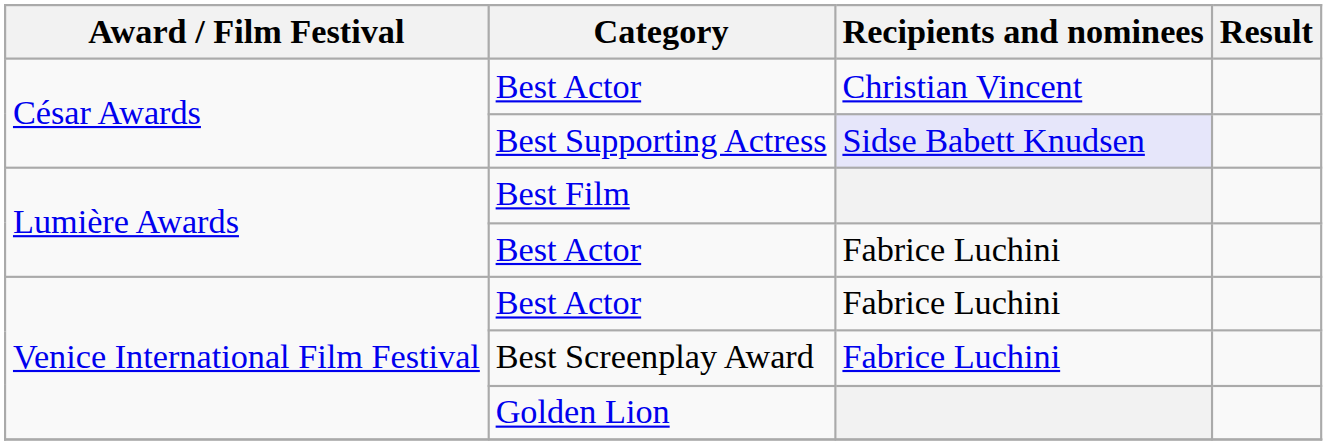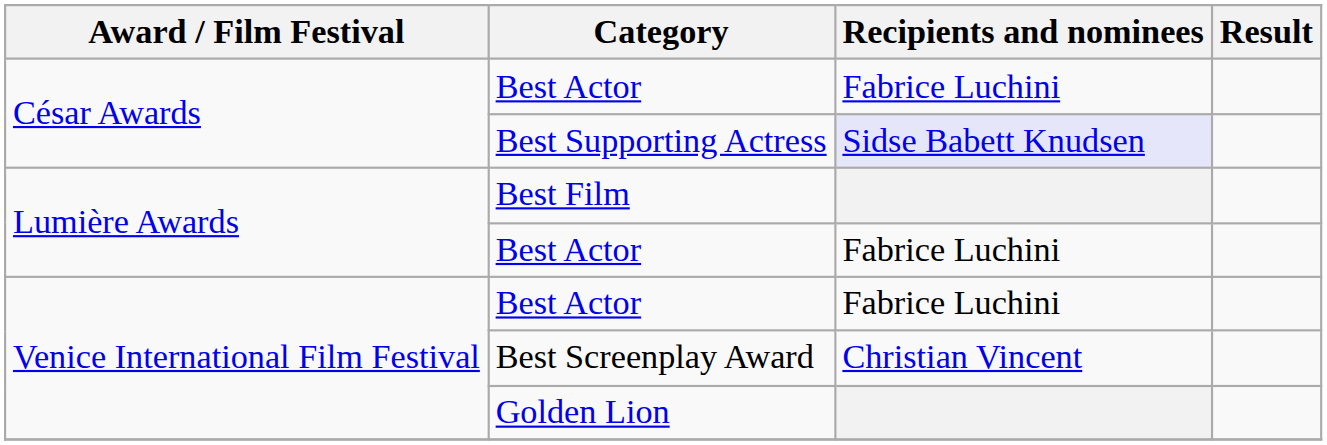César Awards / Best Actor | Recipients and nominees: Christian Vincent -> Fabrice Luchini
Best Screenplay Award | Recipients and nominees: Fabrice Luchini -> Christian Vincent
